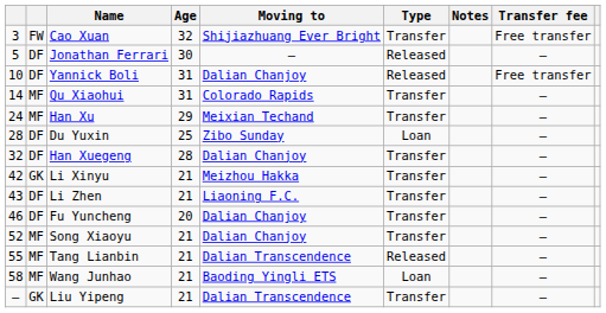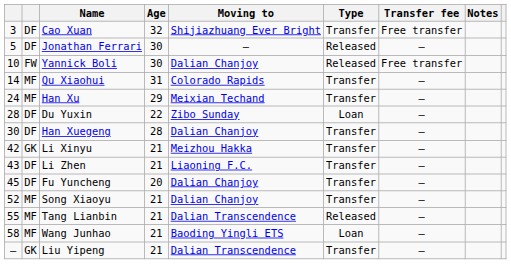columns swapped: Transfer fee <-> Notes
Cao Xuan | column 2: FW -> DF
Yannick Boli | column 2: DF -> FW
Yannick Boli | Age: 31 -> 30
Du Yuxin | Age: 25 -> 22
Han Xuegeng | column 1: 32 -> 30
Fu Yuncheng | column 1: 46 -> 45
